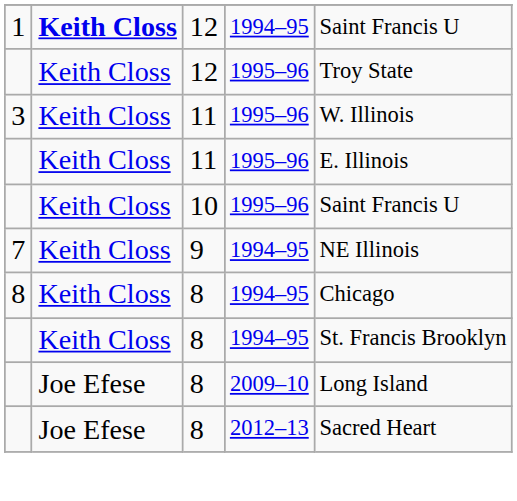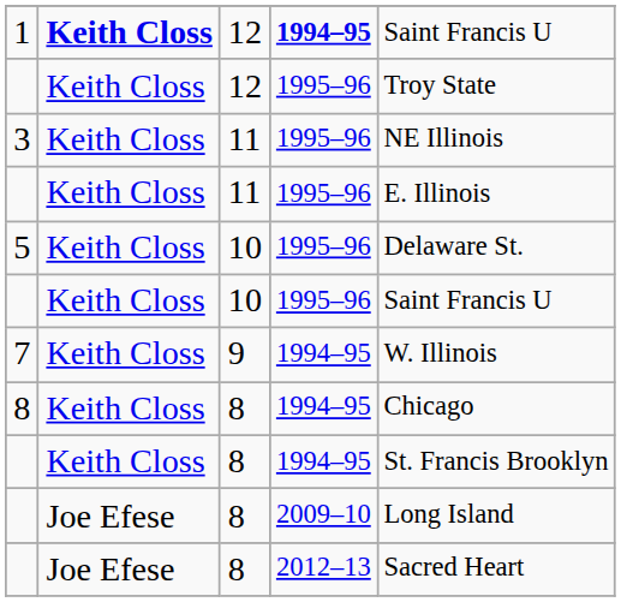1 | column 4: normal -> bold
3 | column 5: W. Illinois -> NE Illinois
+ row: 5 | Keith Closs | 10 | 1995–96 | Delaware St.
7 | column 5: NE Illinois -> W. Illinois
